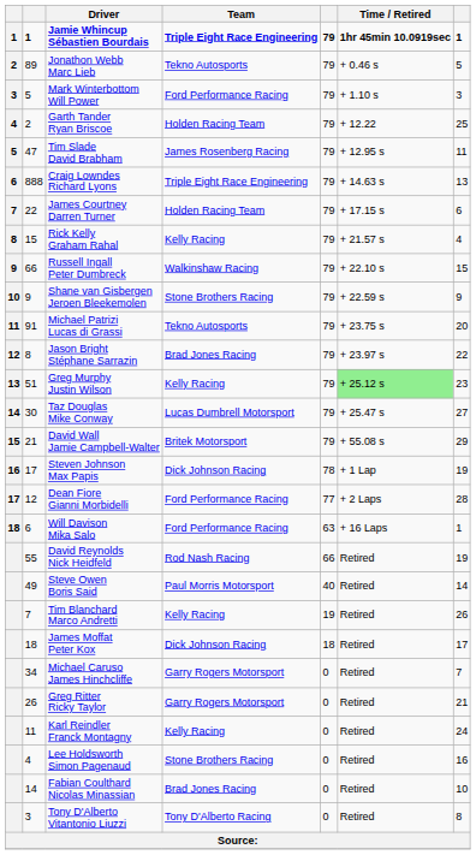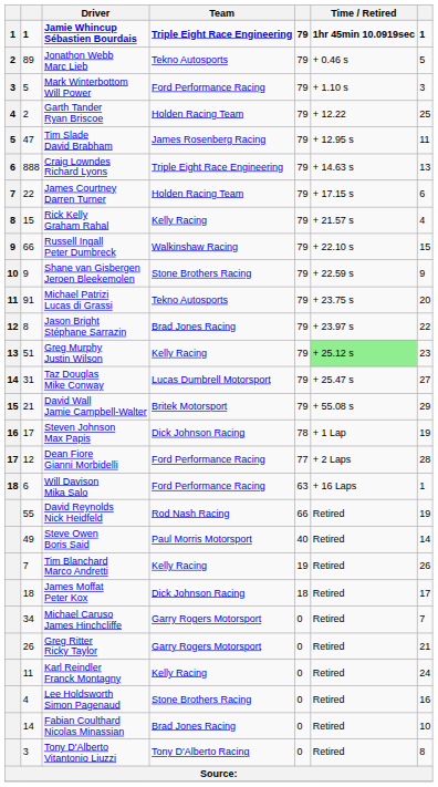Taz Douglas Mike Conway | column 2: 30 -> 31
